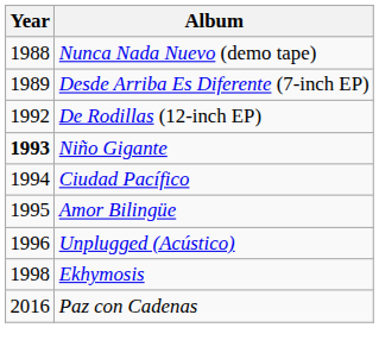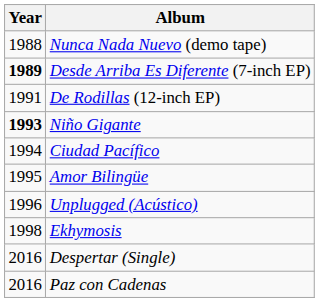Desde Arriba Es Diferente (7-inch EP) | Year: normal -> bold
De Rodillas (12-inch EP) | Year: 1992 -> 1991
+ row: 2016 | Despertar (Single)
